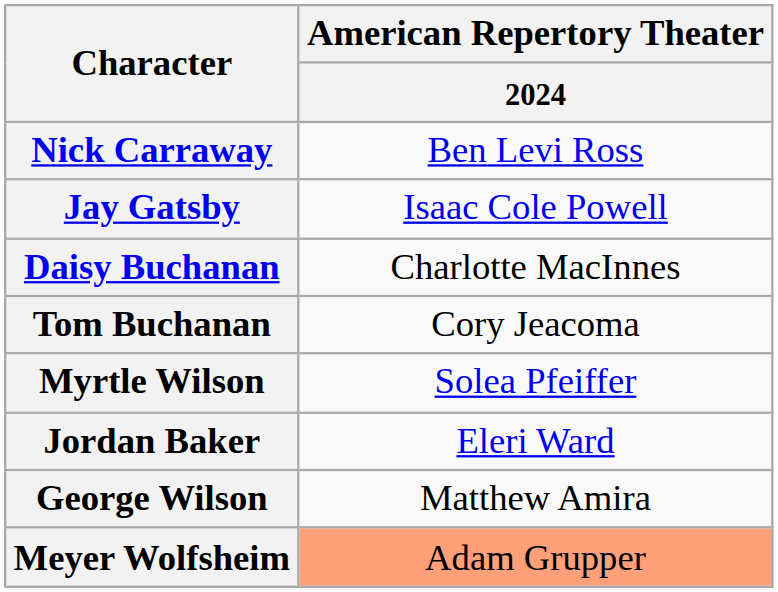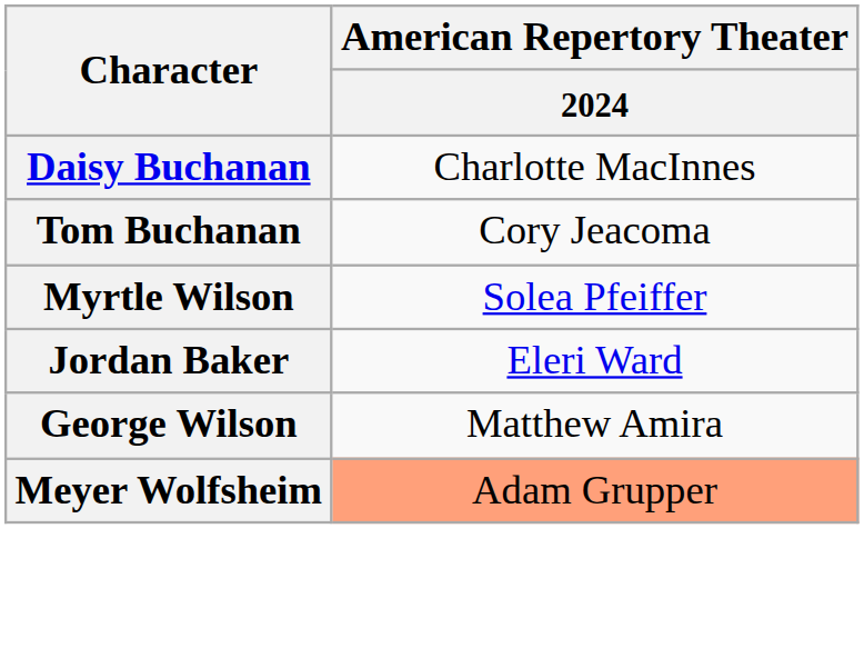- row: Nick Carraway | Ben Levi Ross
- row: Jay Gatsby | Isaac Cole Powell
